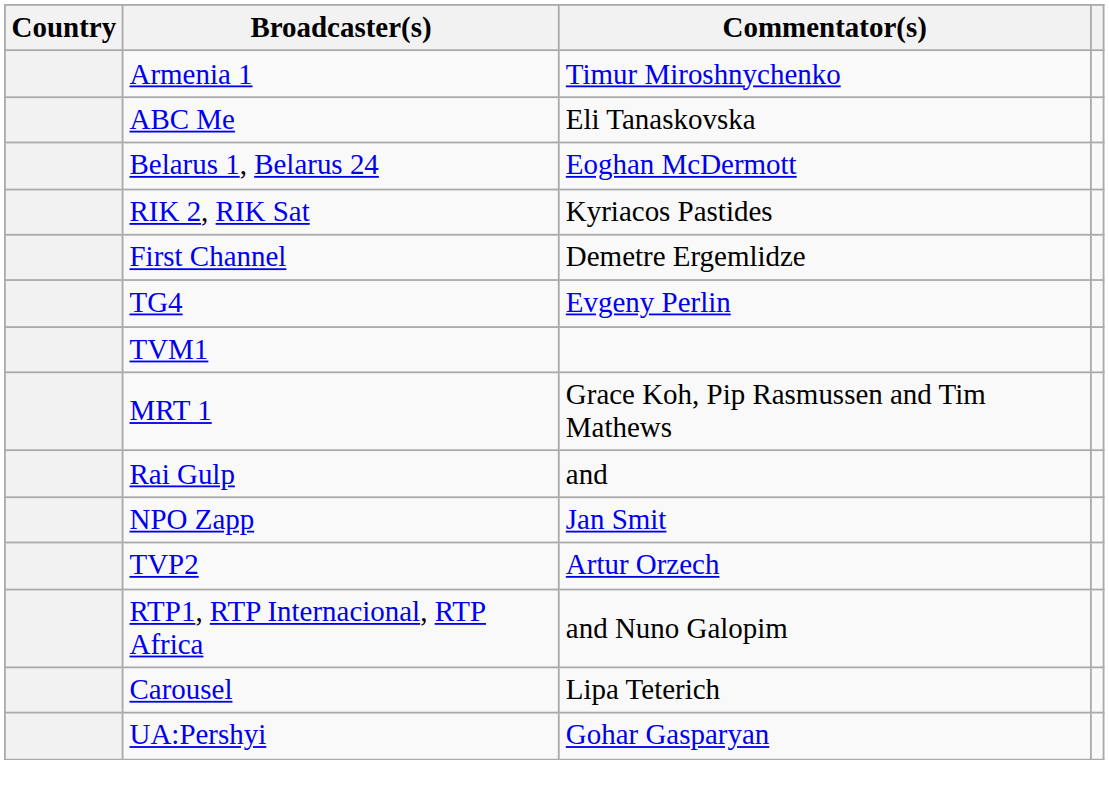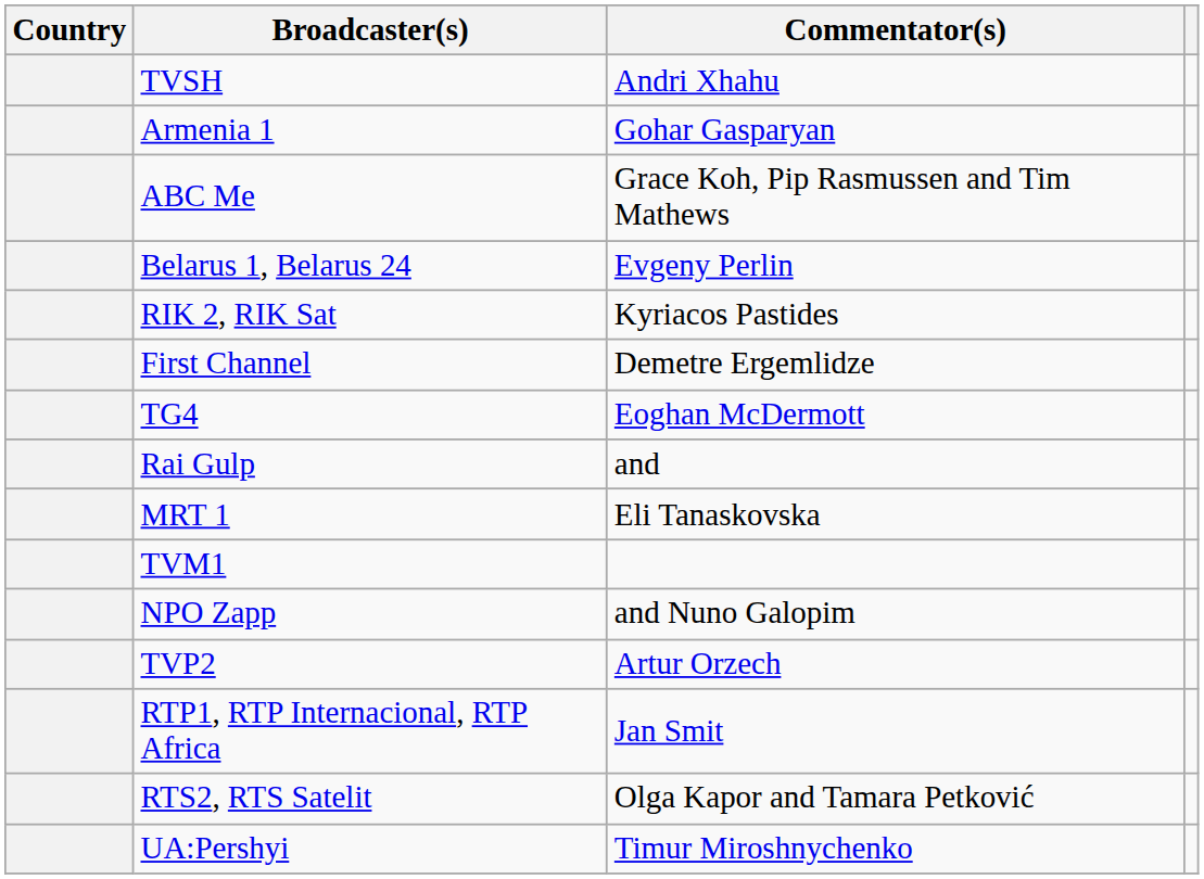+ row: TVSH | Andri Xhahu
Armenia 1 | Commentator(s): Timur Miroshnychenko -> Gohar Gasparyan
ABC Me | Commentator(s): Eli Tanaskovska -> Grace Koh, Pip Rasmussen and Tim Mathews
Belarus 1, Belarus 24 | Commentator(s): Eoghan McDermott -> Evgeny Perlin
TG4 | Commentator(s): Evgeny Perlin -> Eoghan McDermott
rows swapped: Rai Gulp <-> TVM1
MRT 1 | Commentator(s): Grace Koh, Pip Rasmussen and Tim Mathews -> Eli Tanaskovska
NPO Zapp | Commentator(s): Jan Smit -> and Nuno Galopim
RTP1, RTP Internacional, RTP Africa | Commentator(s): and Nuno Galopim -> Jan Smit
- row: Carousel | Lipa Teterich
+ row: RTS2, RTS Satelit | Olga Kapor and Tamara Petković
UA:Pershyi | Commentator(s): Gohar Gasparyan -> Timur Miroshnychenko
